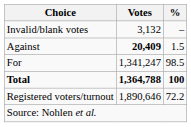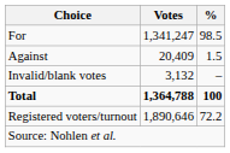rows swapped: For <-> Invalid/blank votes
Against | Votes: bold -> normal
